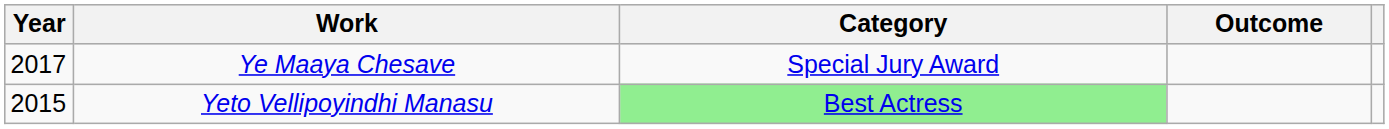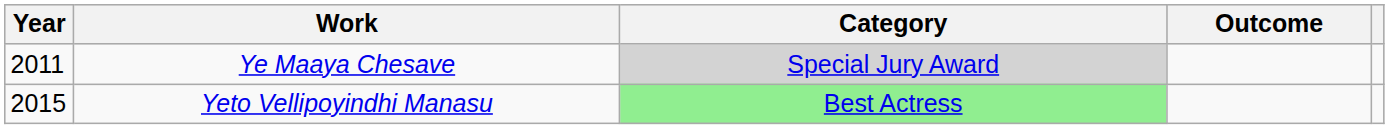Ye Maaya Chesave | Year: 2017 -> 2011
Ye Maaya Chesave | Category: no background -> lightgrey background
